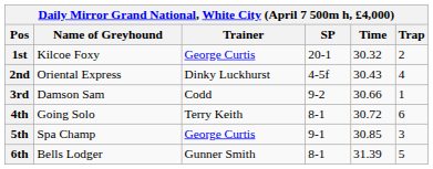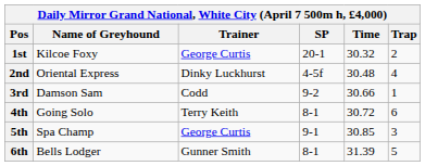2nd | Time: 30.43 -> 30.48
